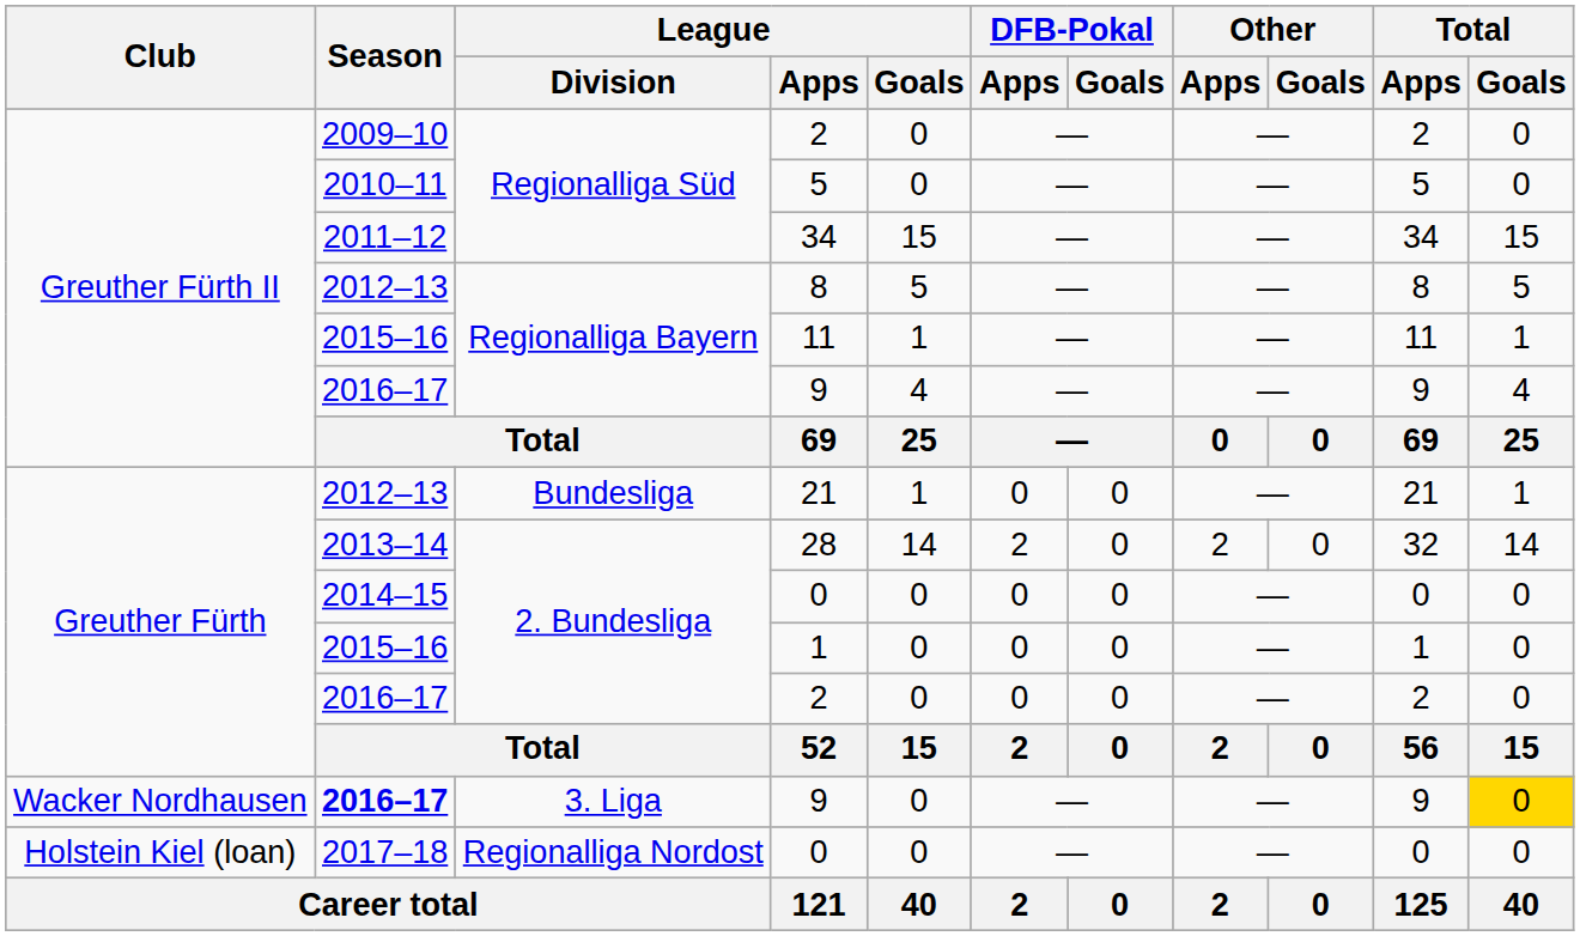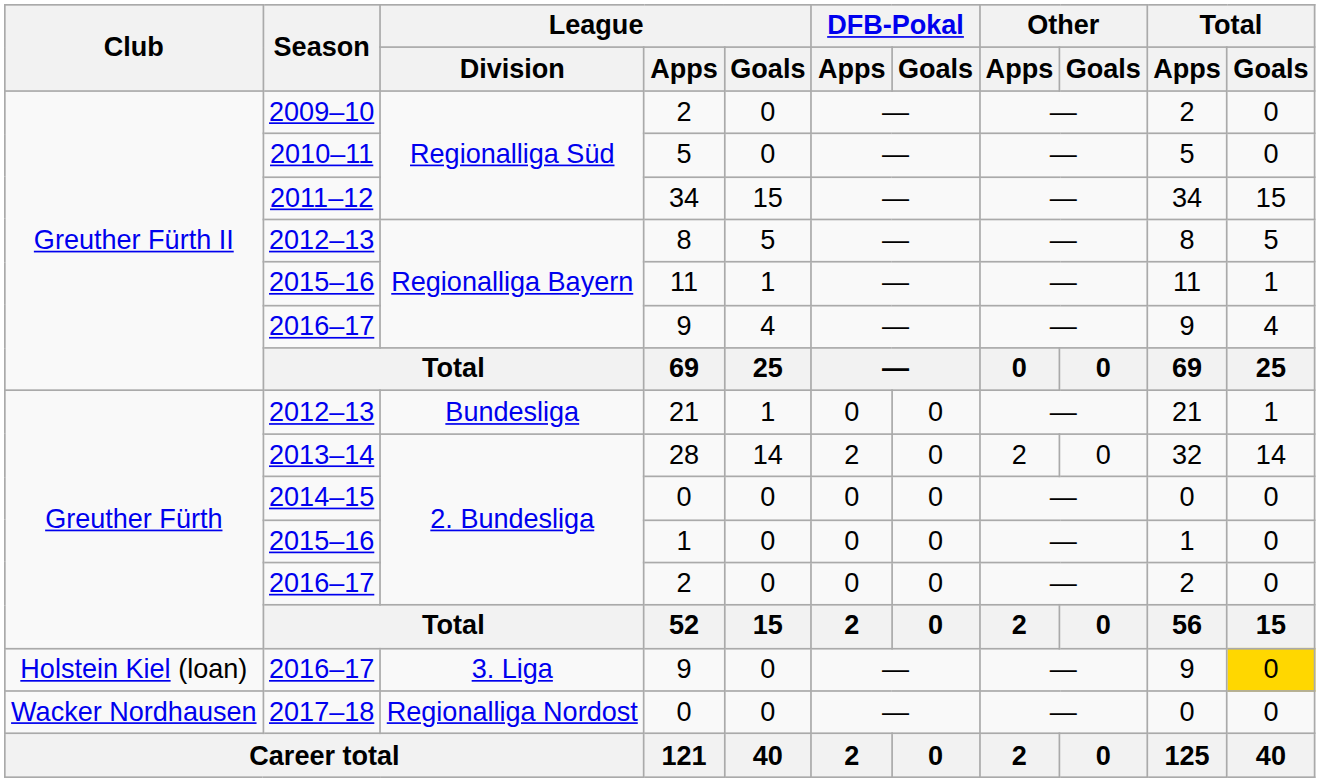3. Liga / 9 | Club: Wacker Nordhausen -> Holstein Kiel (loan)
3. Liga / 9 | Season: bold -> normal
Regionalliga Nordost / 0 | Club: Holstein Kiel (loan) -> Wacker Nordhausen
